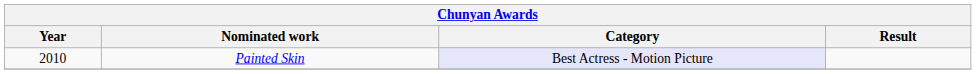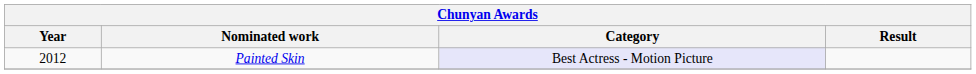Painted Skin | Year: 2010 -> 2012
